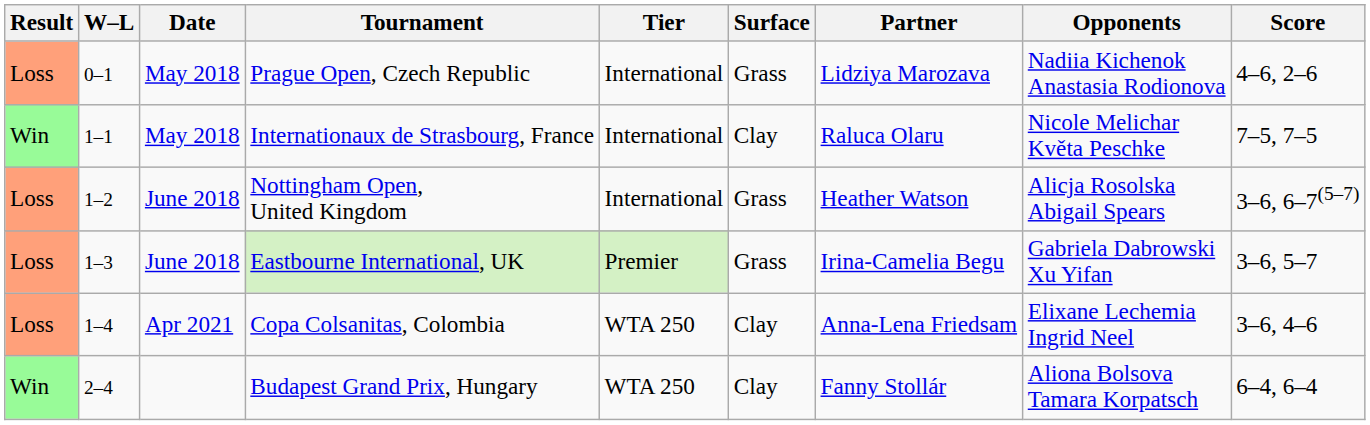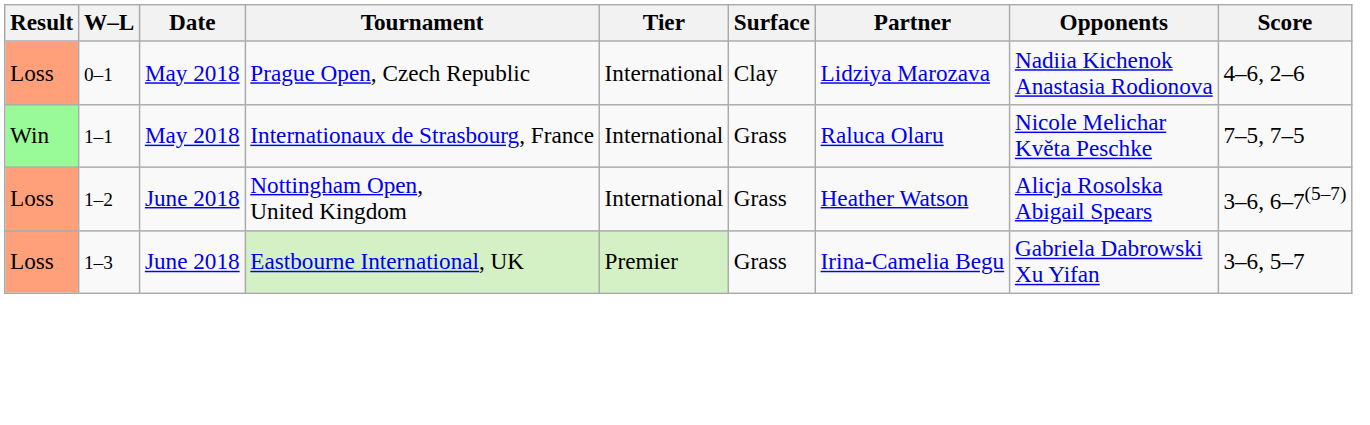Prague Open, Czech Republic | Surface: Grass -> Clay
Internationaux de Strasbourg, France | Surface: Clay -> Grass
- row: Loss | 1–4 | Apr 2021 | Copa Colsanitas, Colombia | WTA 250 | Clay | Anna-Lena Friedsam | Elixane Lechemia Ingrid Neel | 3–6, 4–6
- row: Win | 2–4 | Budapest Grand Prix, Hungary | WTA 250 | Clay | Fanny Stollár | Aliona Bolsova Tamara Korpatsch | 6–4, 6–4
